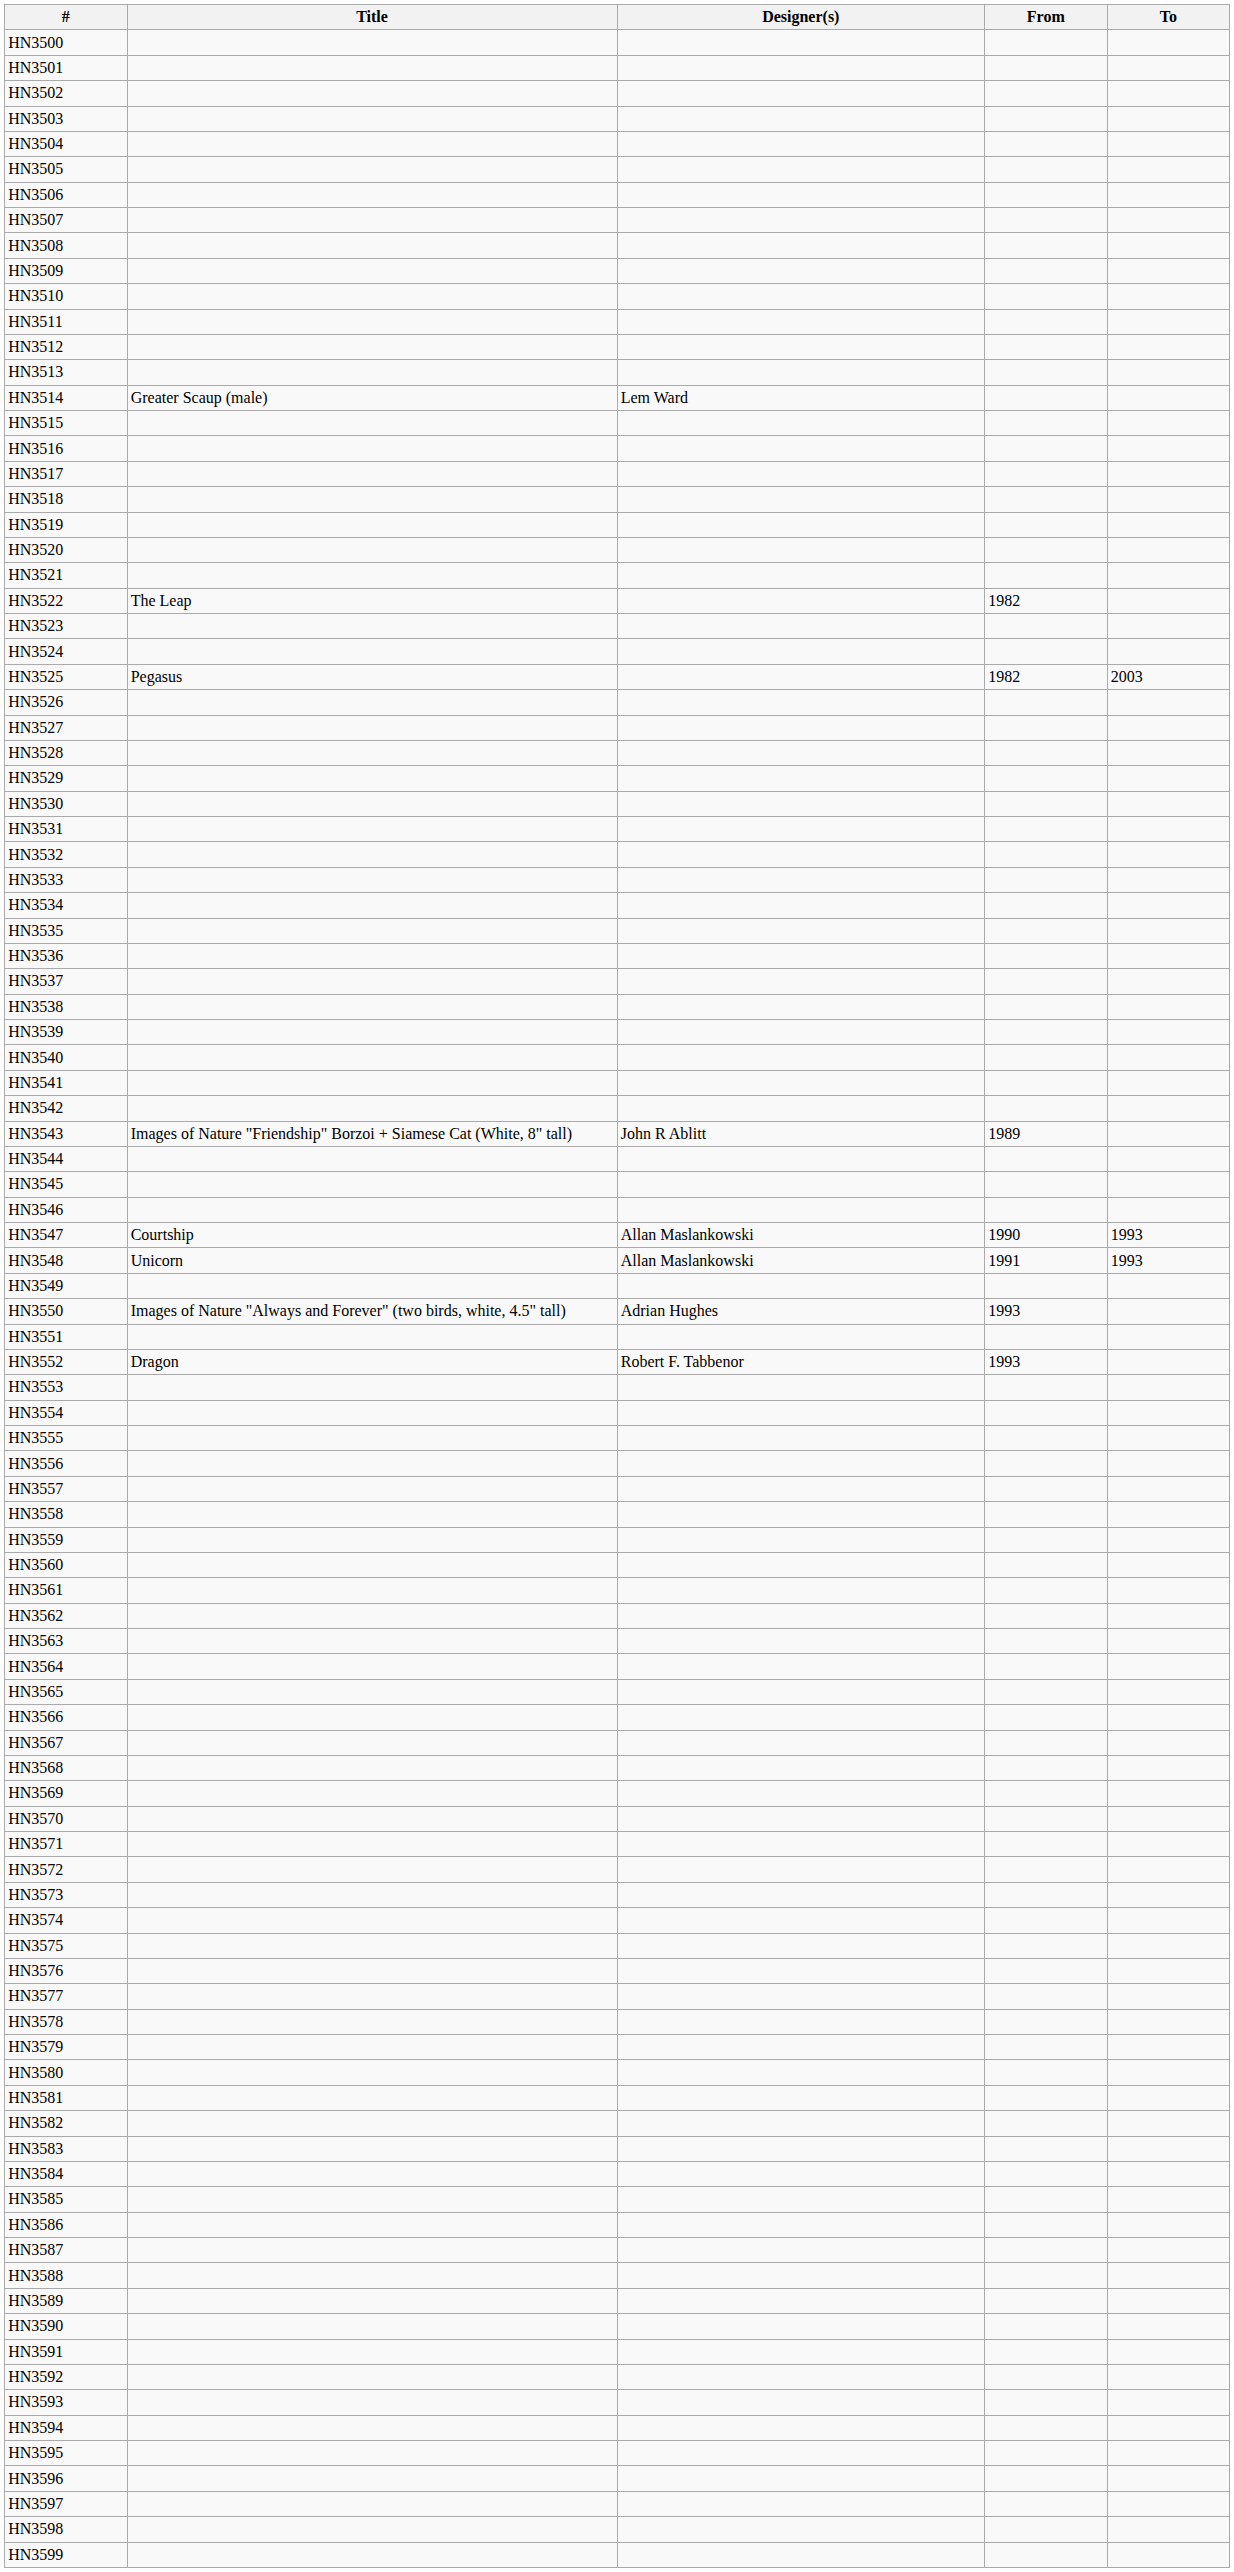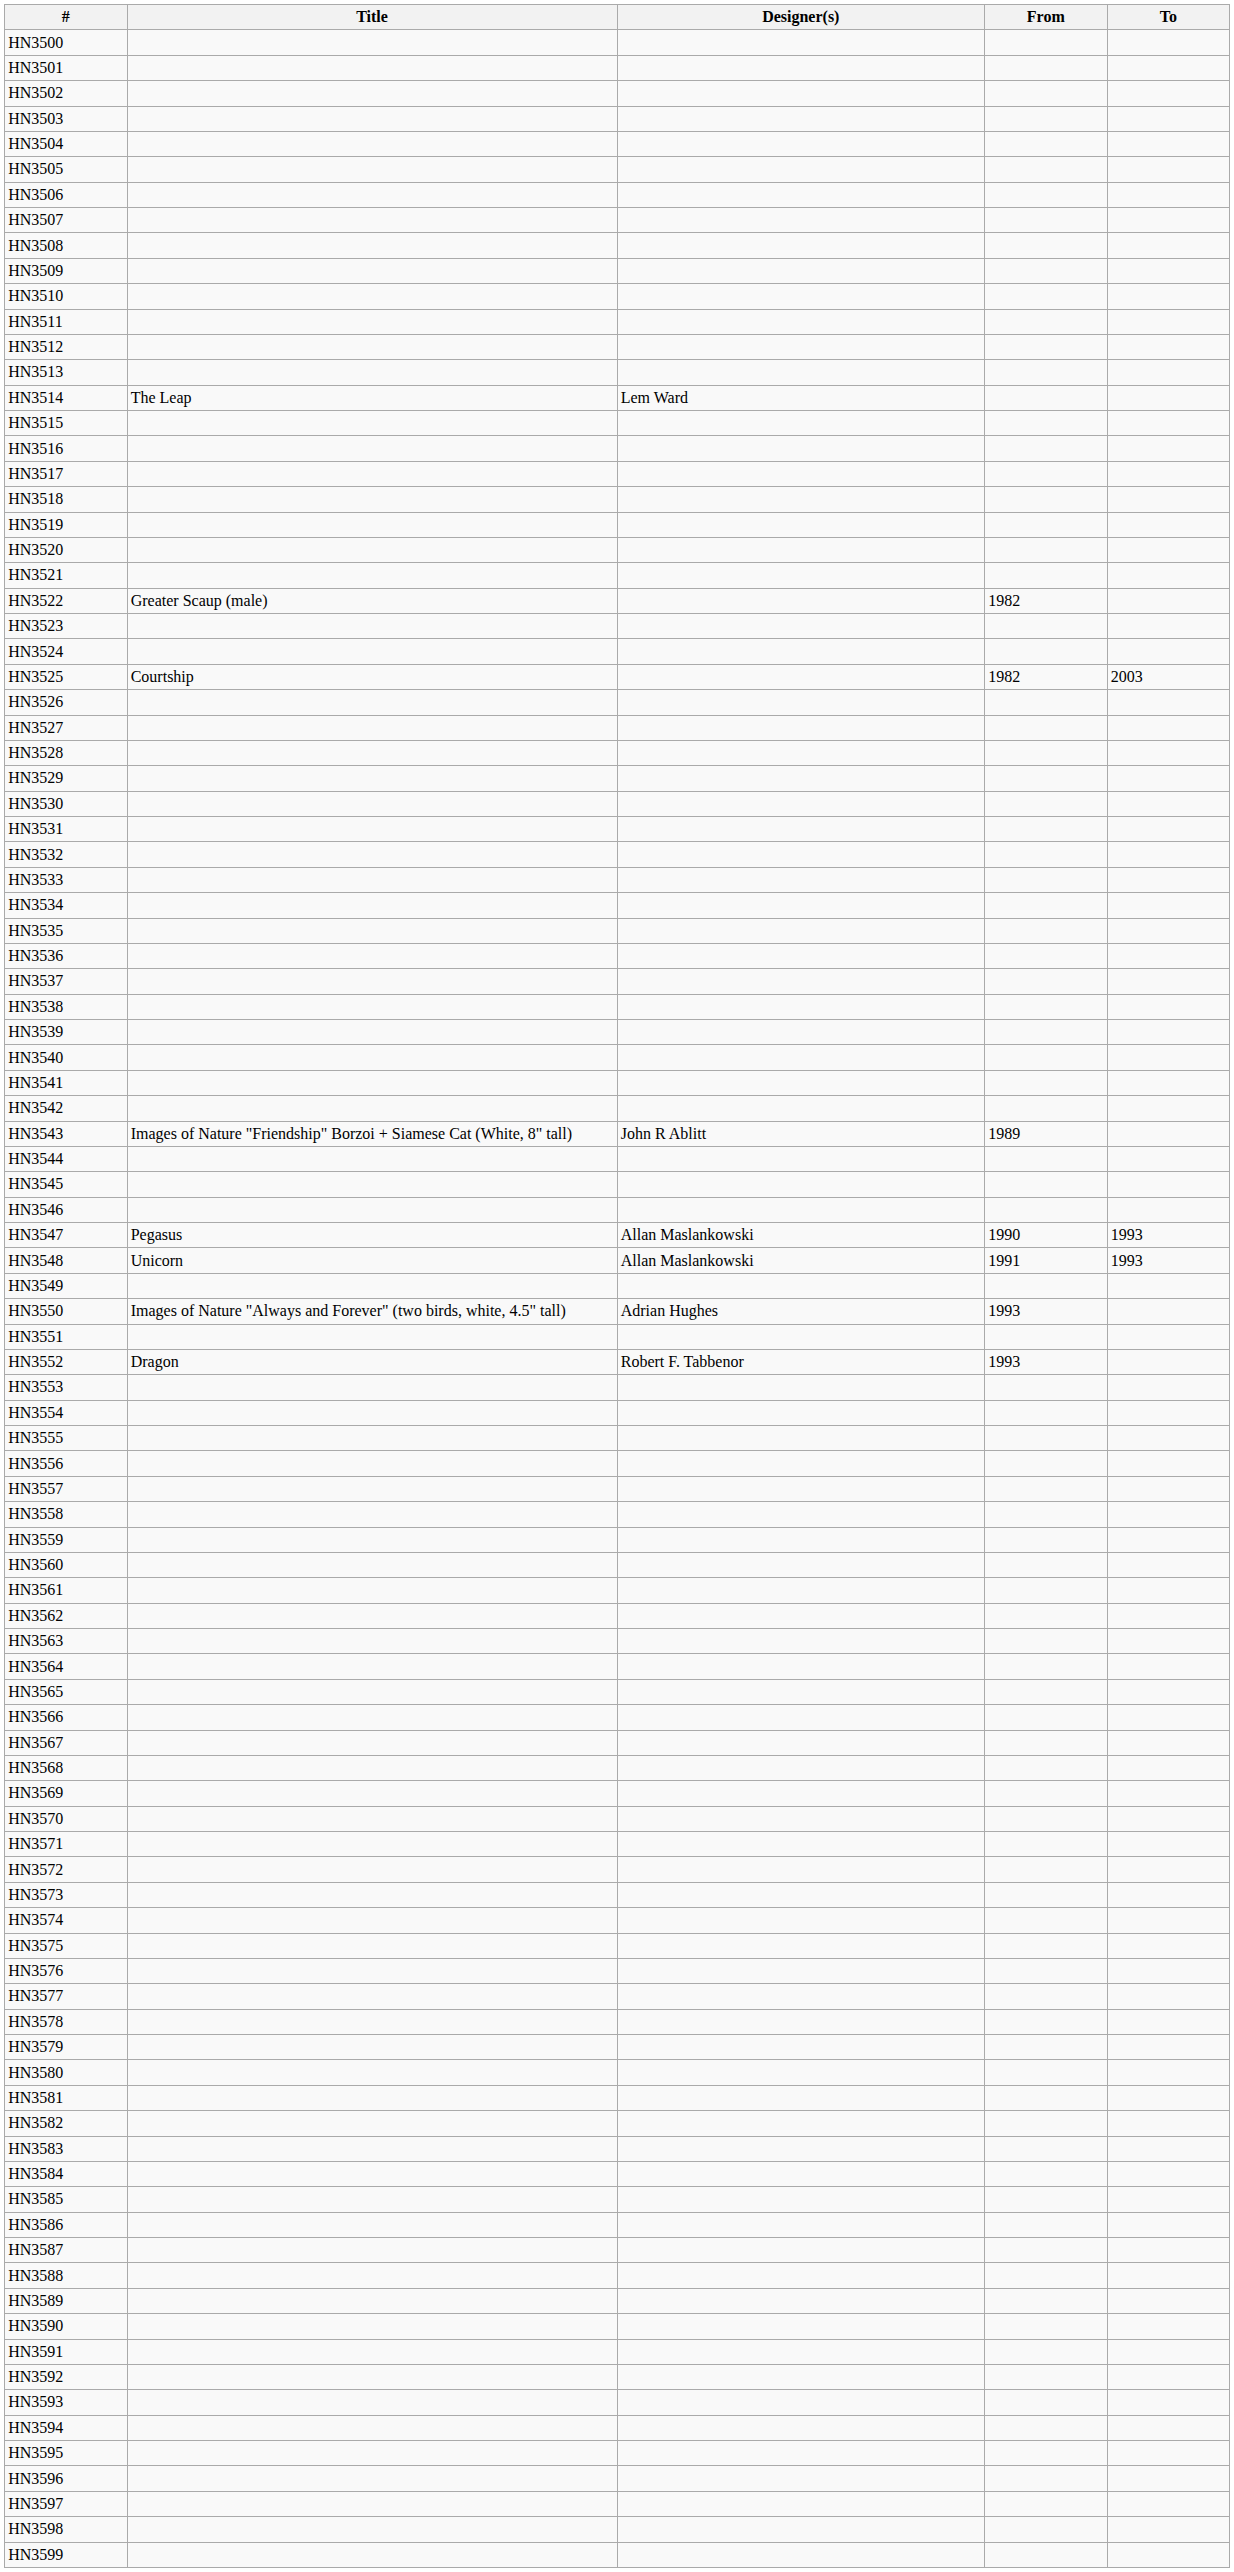HN3514 | Title: Greater Scaup (male) -> The Leap
HN3522 | Title: The Leap -> Greater Scaup (male)
HN3525 | Title: Pegasus -> Courtship
HN3547 | Title: Courtship -> Pegasus
